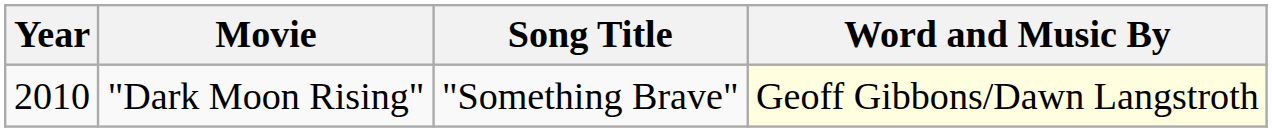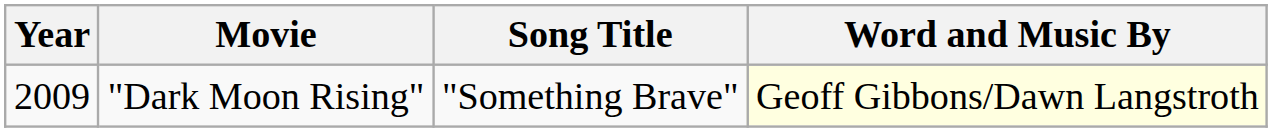"Dark Moon Rising" | Year: 2010 -> 2009
